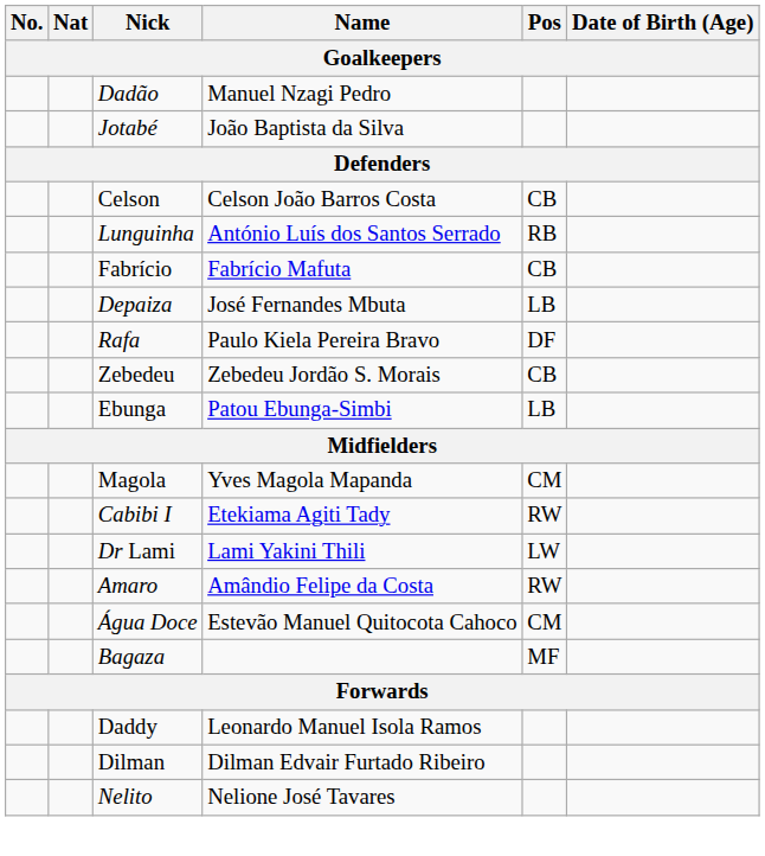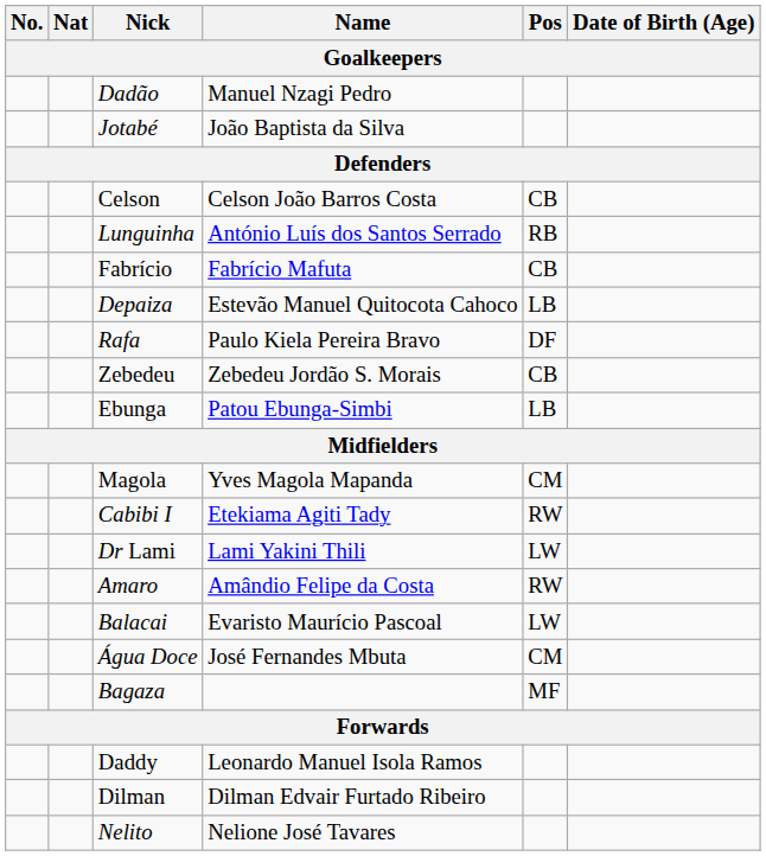Depaiza | Name: José Fernandes Mbuta -> Estevão Manuel Quitocota Cahoco
+ row: Balacai | Evaristo Maurício Pascoal | LW
Água Doce | Name: Estevão Manuel Quitocota Cahoco -> José Fernandes Mbuta
